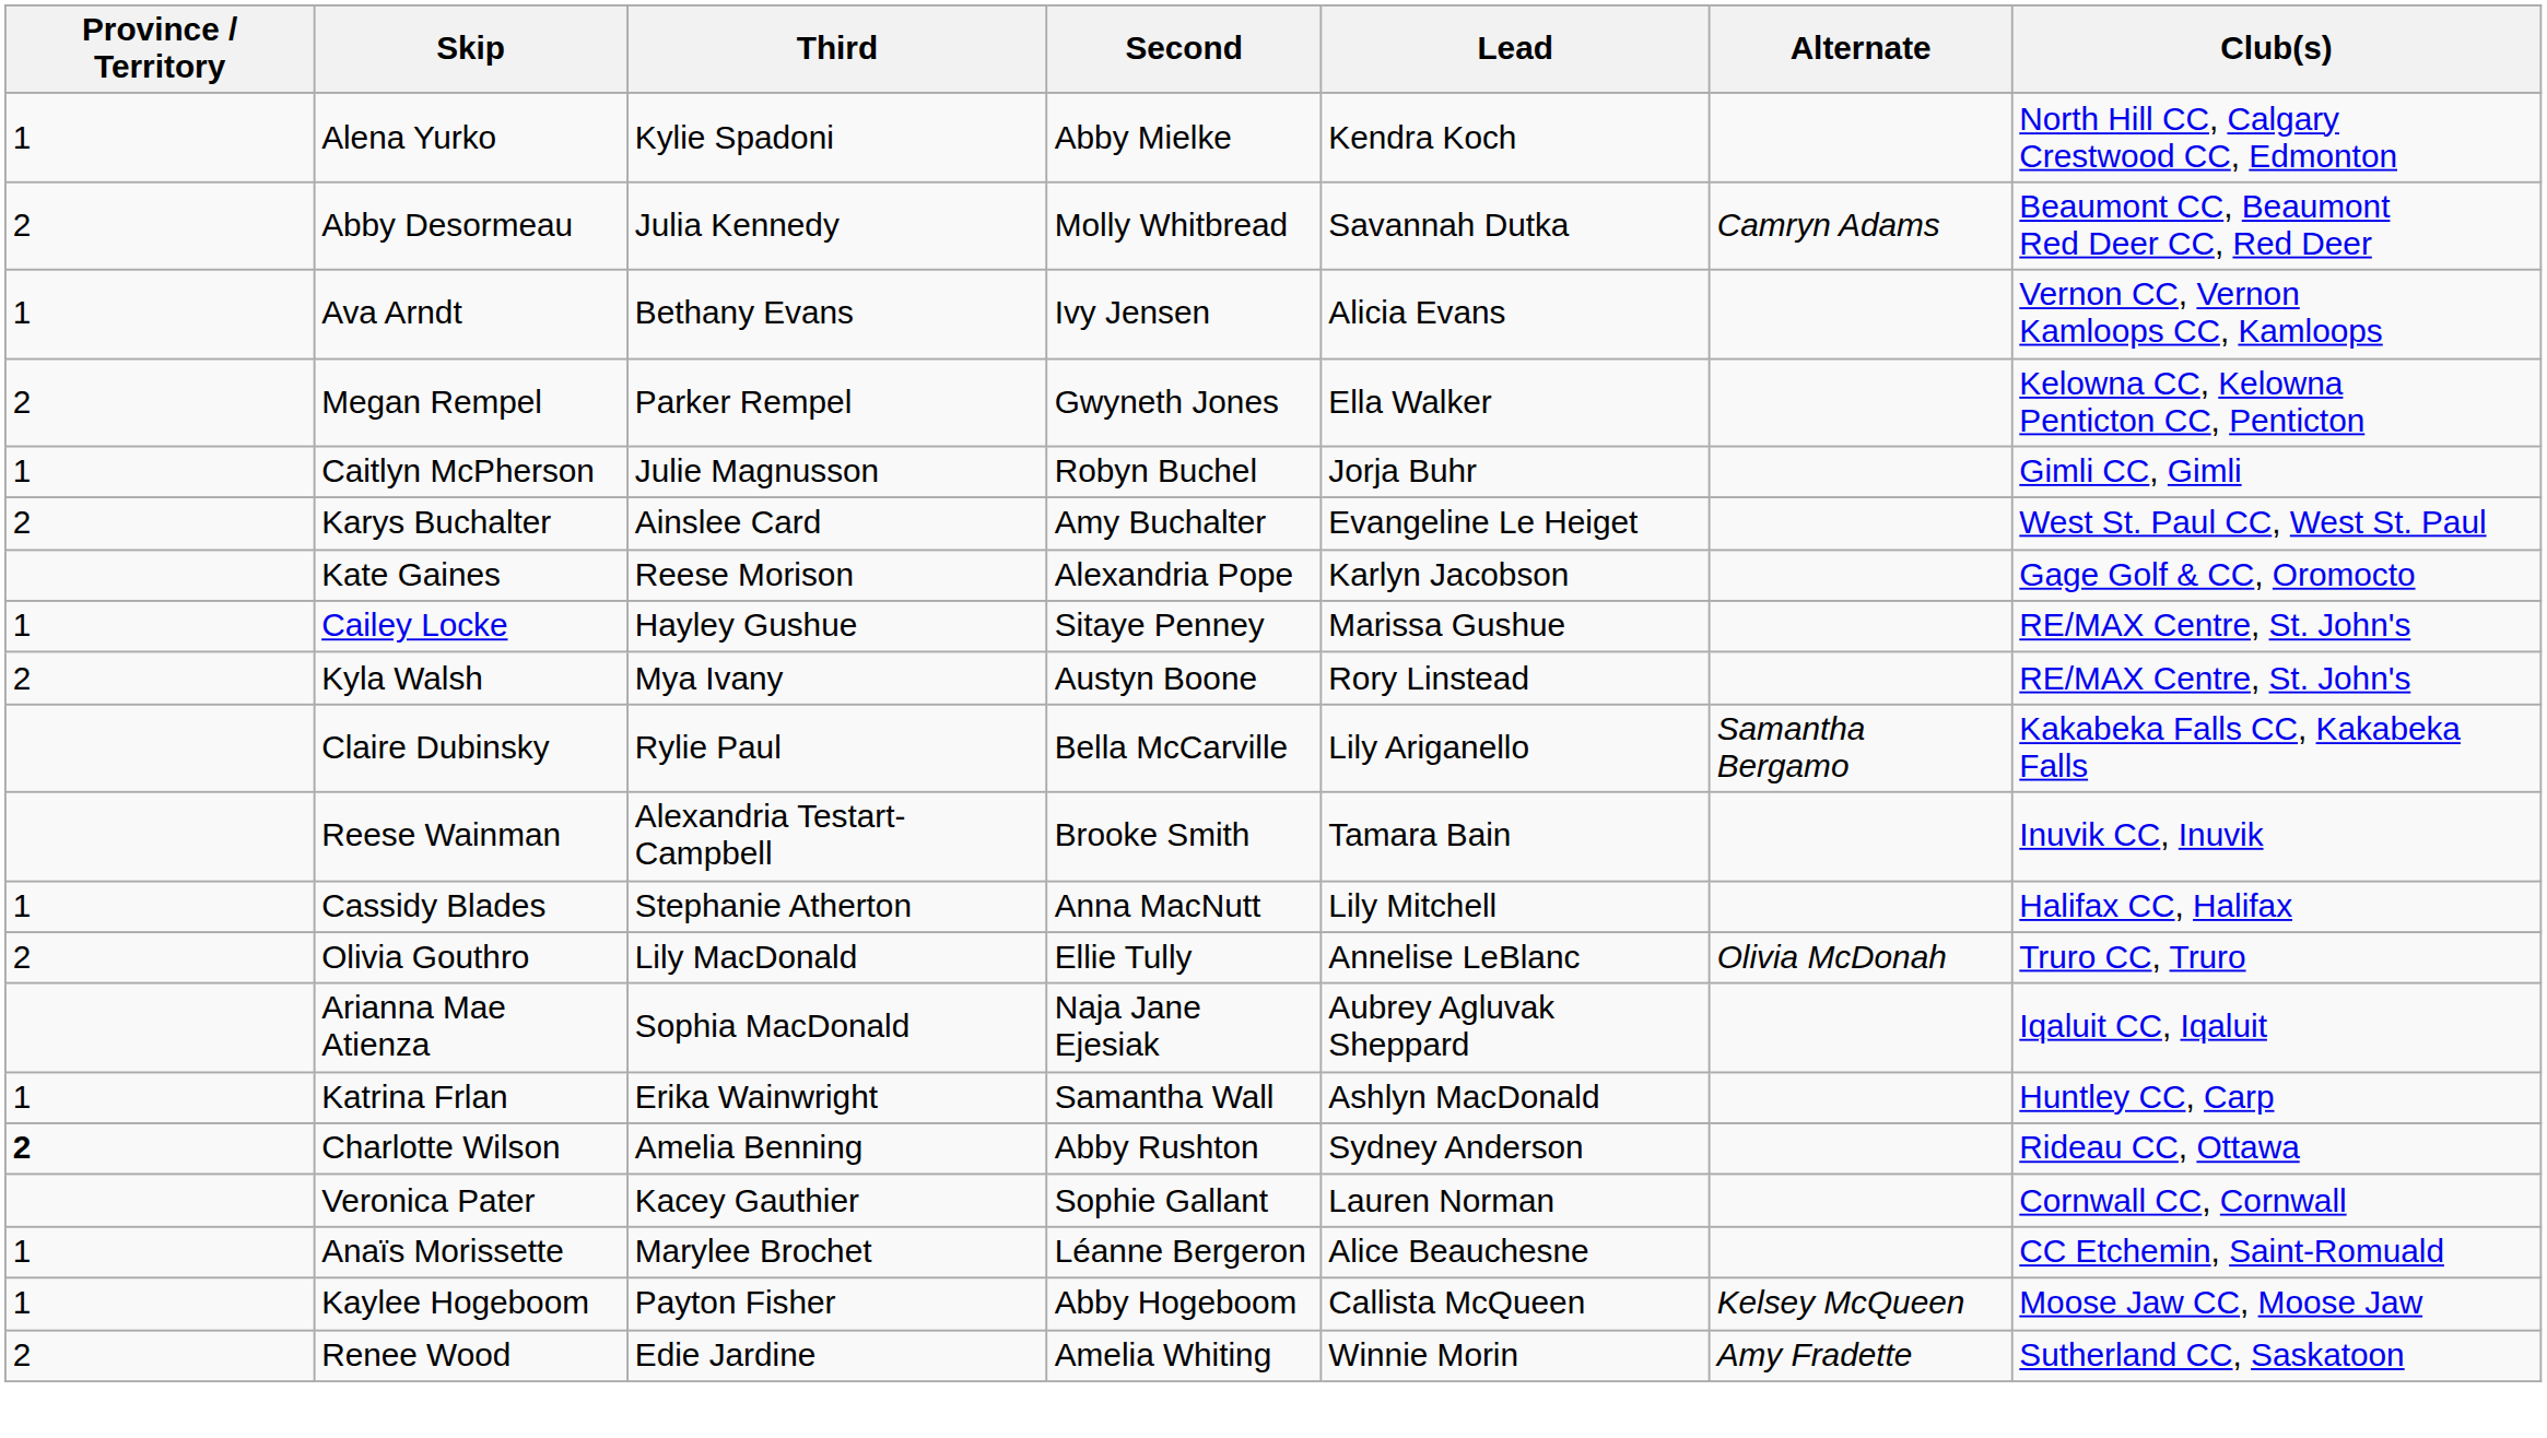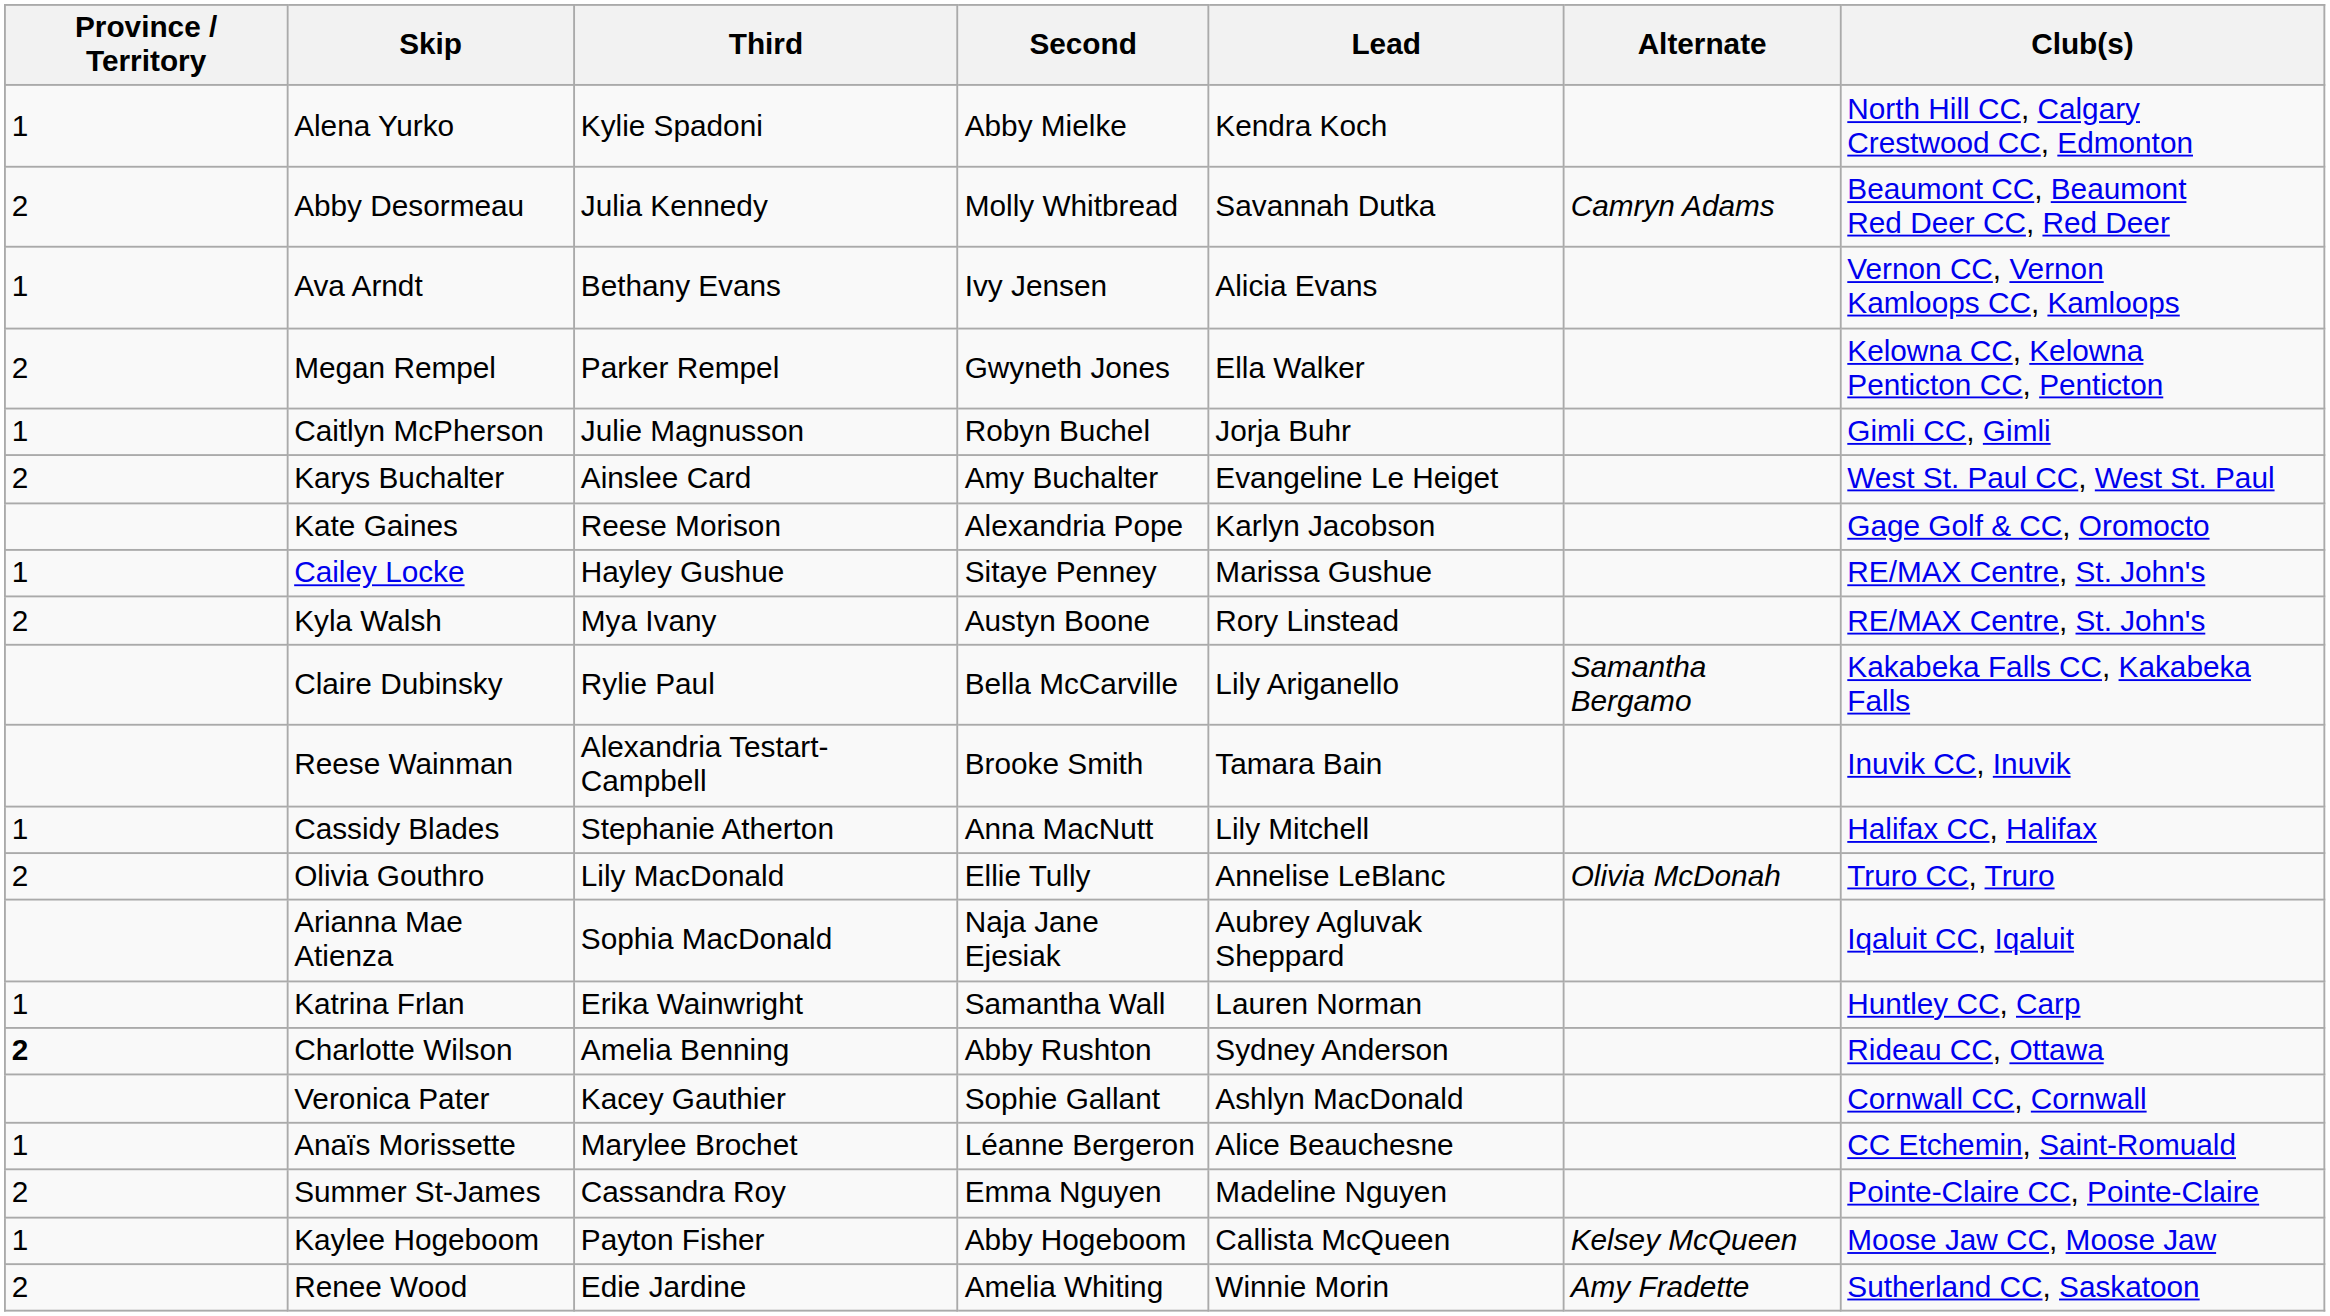Katrina Frlan | Lead: Ashlyn MacDonald -> Lauren Norman
Veronica Pater | Lead: Lauren Norman -> Ashlyn MacDonald
+ row: 2 | Summer St-James | Cassandra Roy | Emma Nguyen | Madeline Nguyen | Pointe-Claire CC, Pointe-Claire
